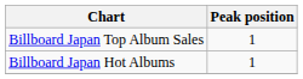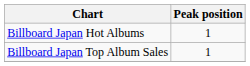rows swapped: Billboard Japan Hot Albums <-> Billboard Japan Top Album Sales
